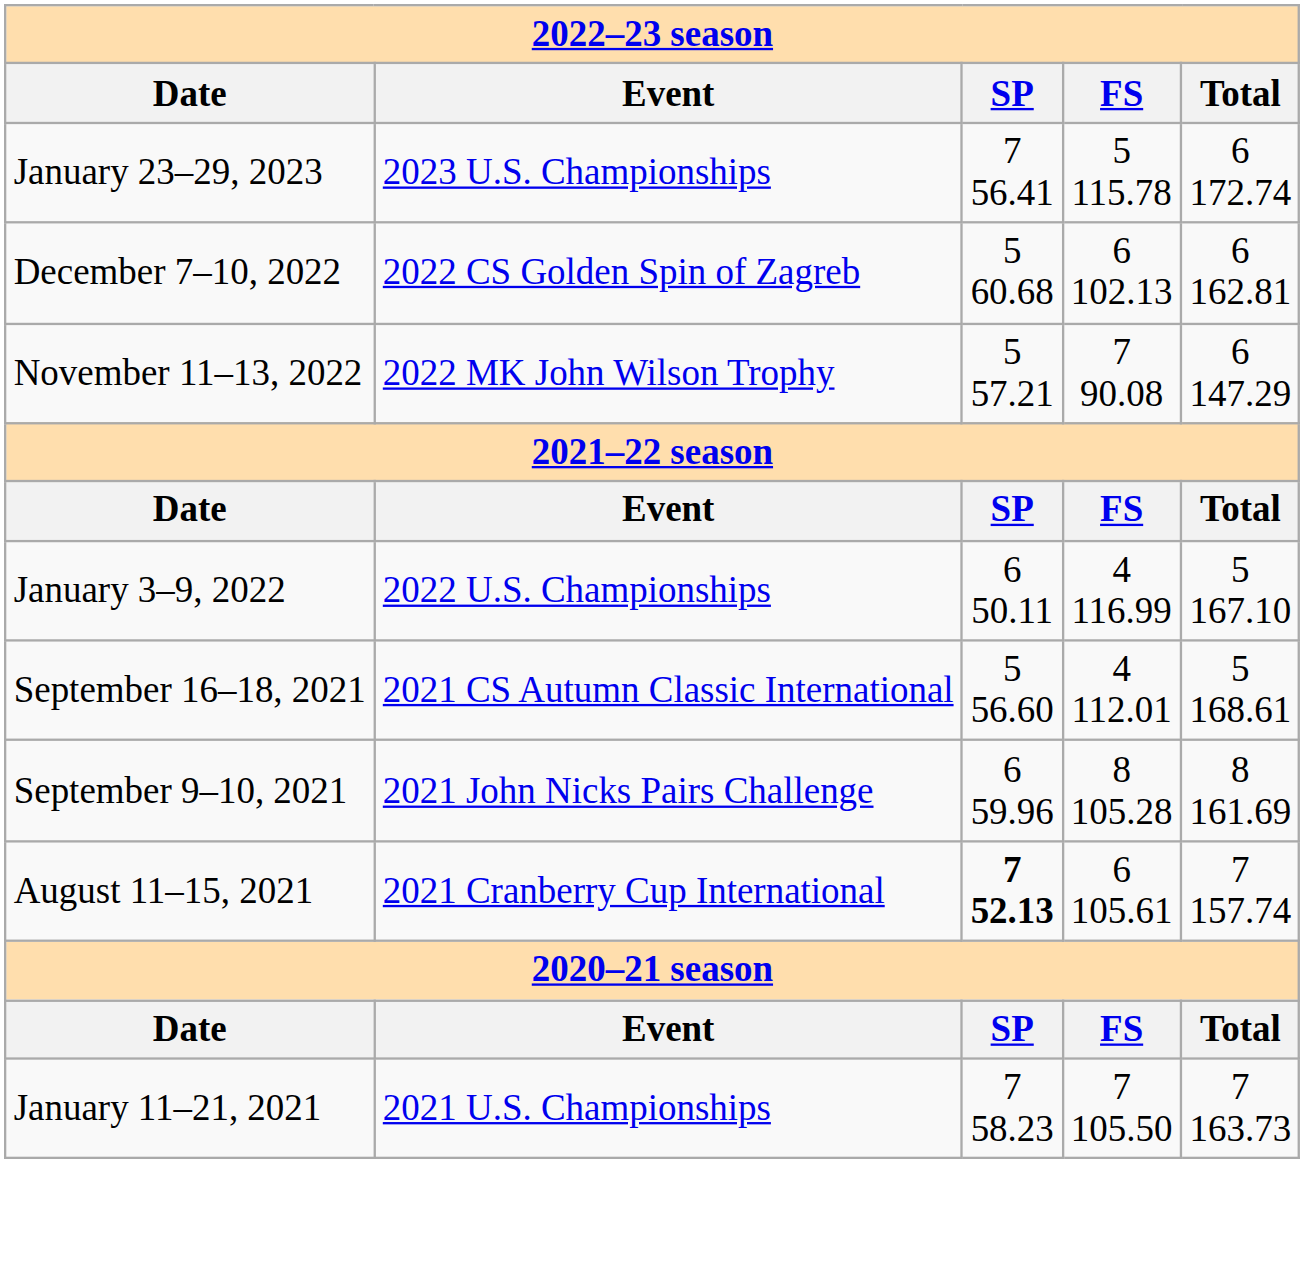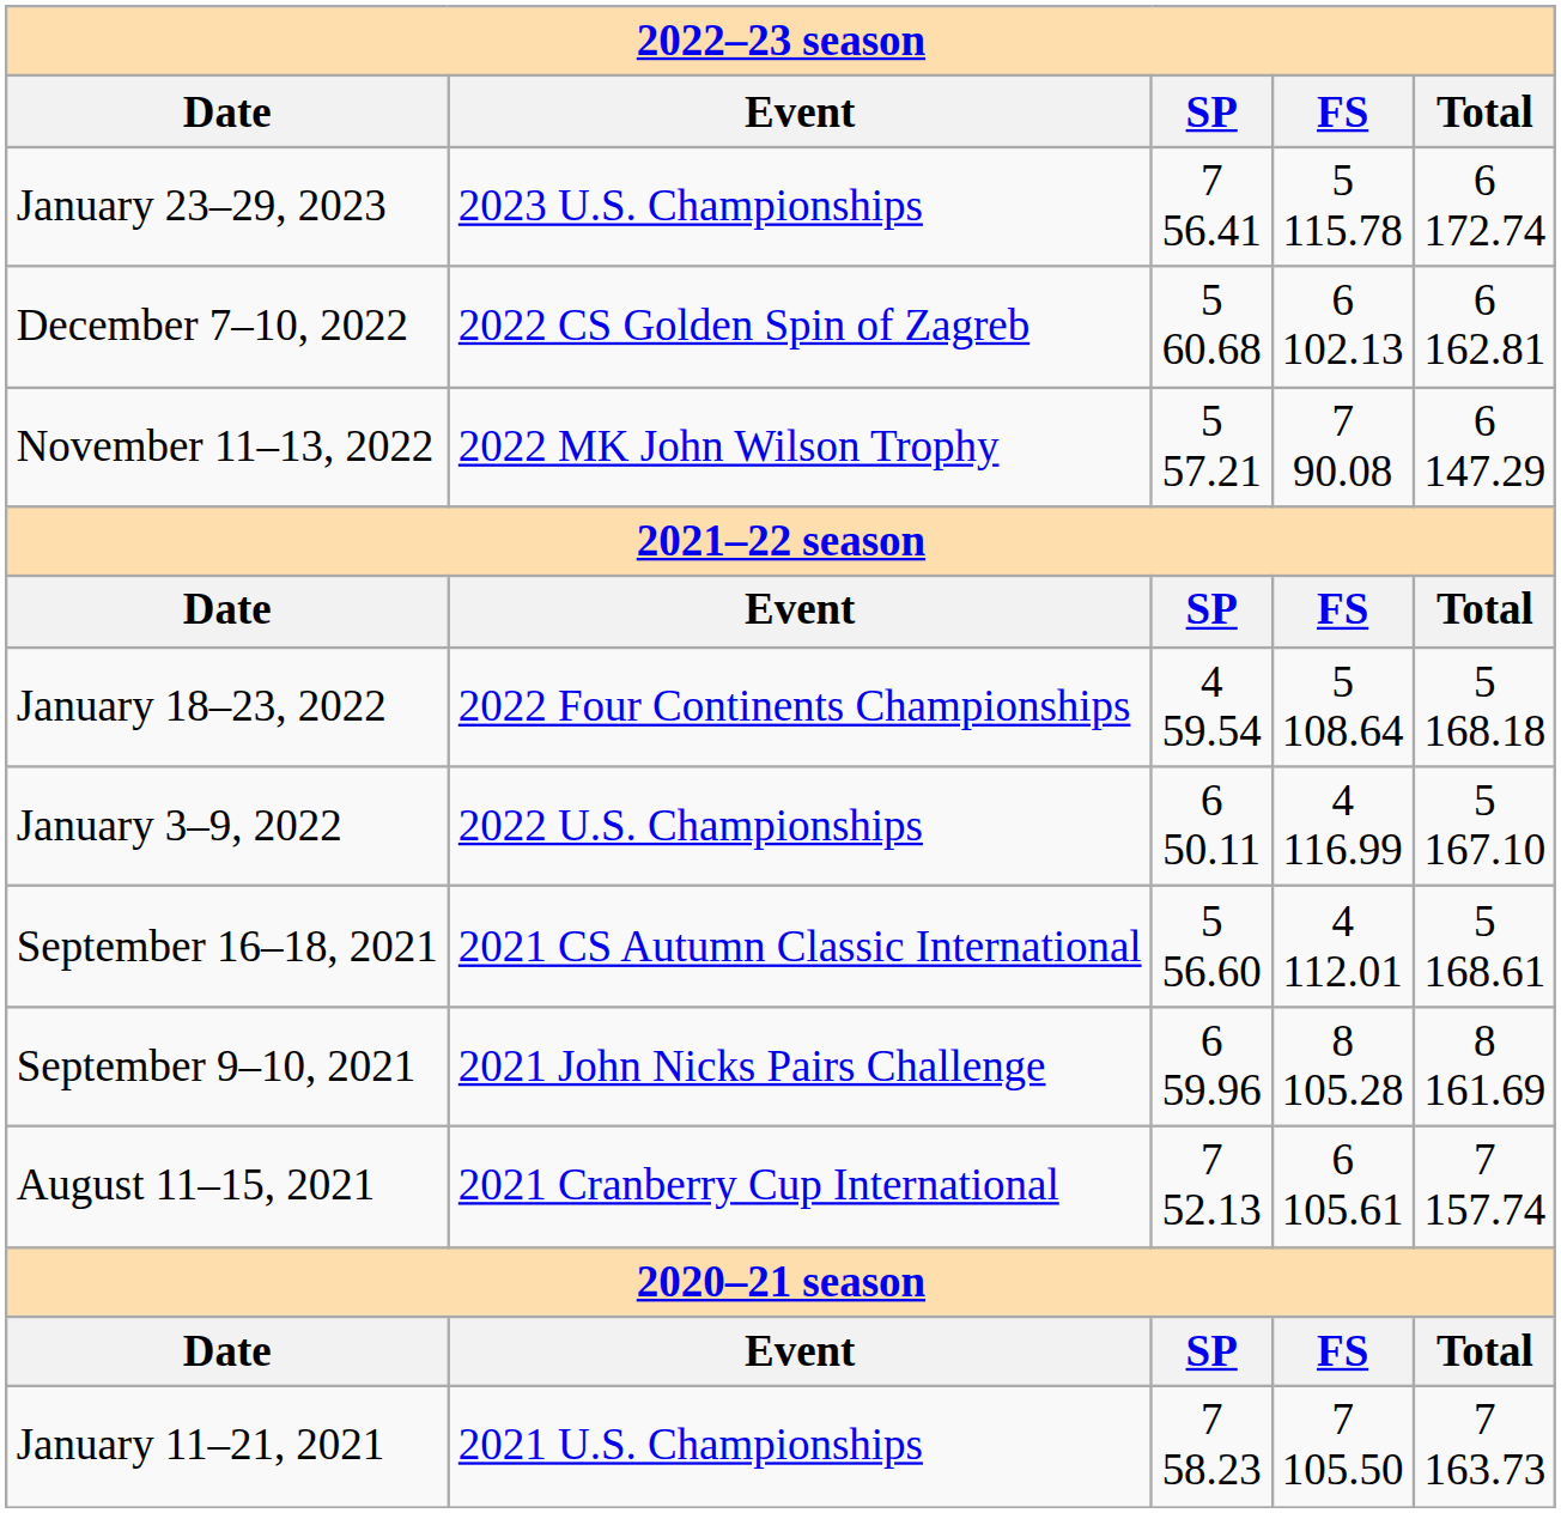+ row: January 18–23, 2022 | 2022 Four Continents Championships | 4 59.54 | 5 108.64 | 5 168.18
August 11–15, 2021 | column 3: bold -> normal
